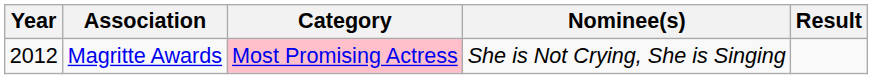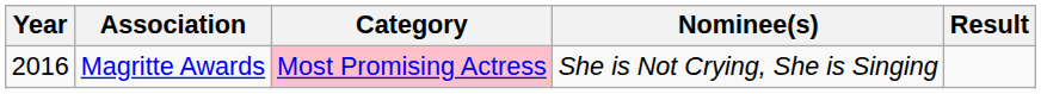Magritte Awards | Year: 2012 -> 2016
